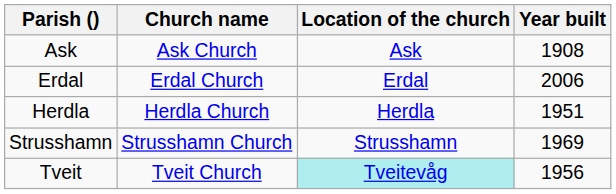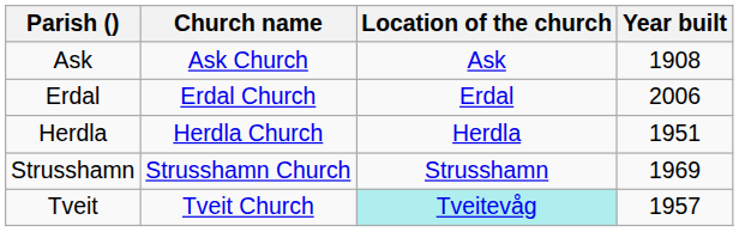Tveit | Year built: 1956 -> 1957
